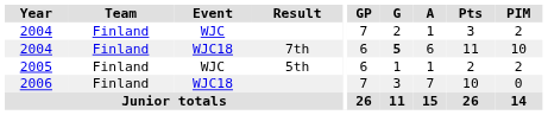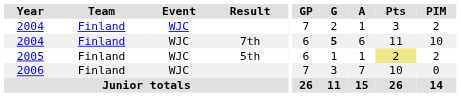2004 / 7th | Event: WJC18 -> WJC
2005 | Pts: no background -> khaki background
2006 | Event: WJC18 -> WJC
